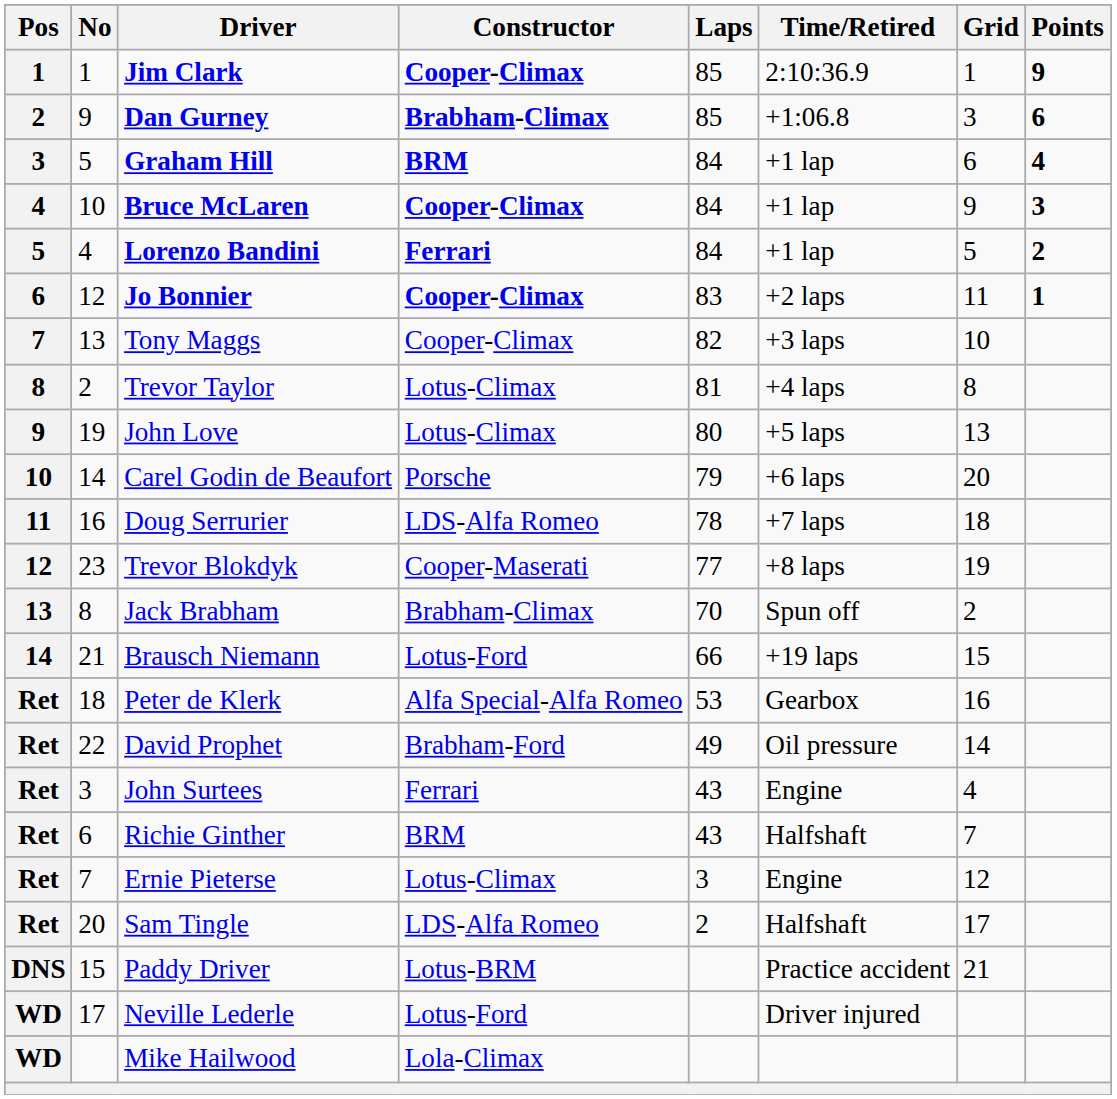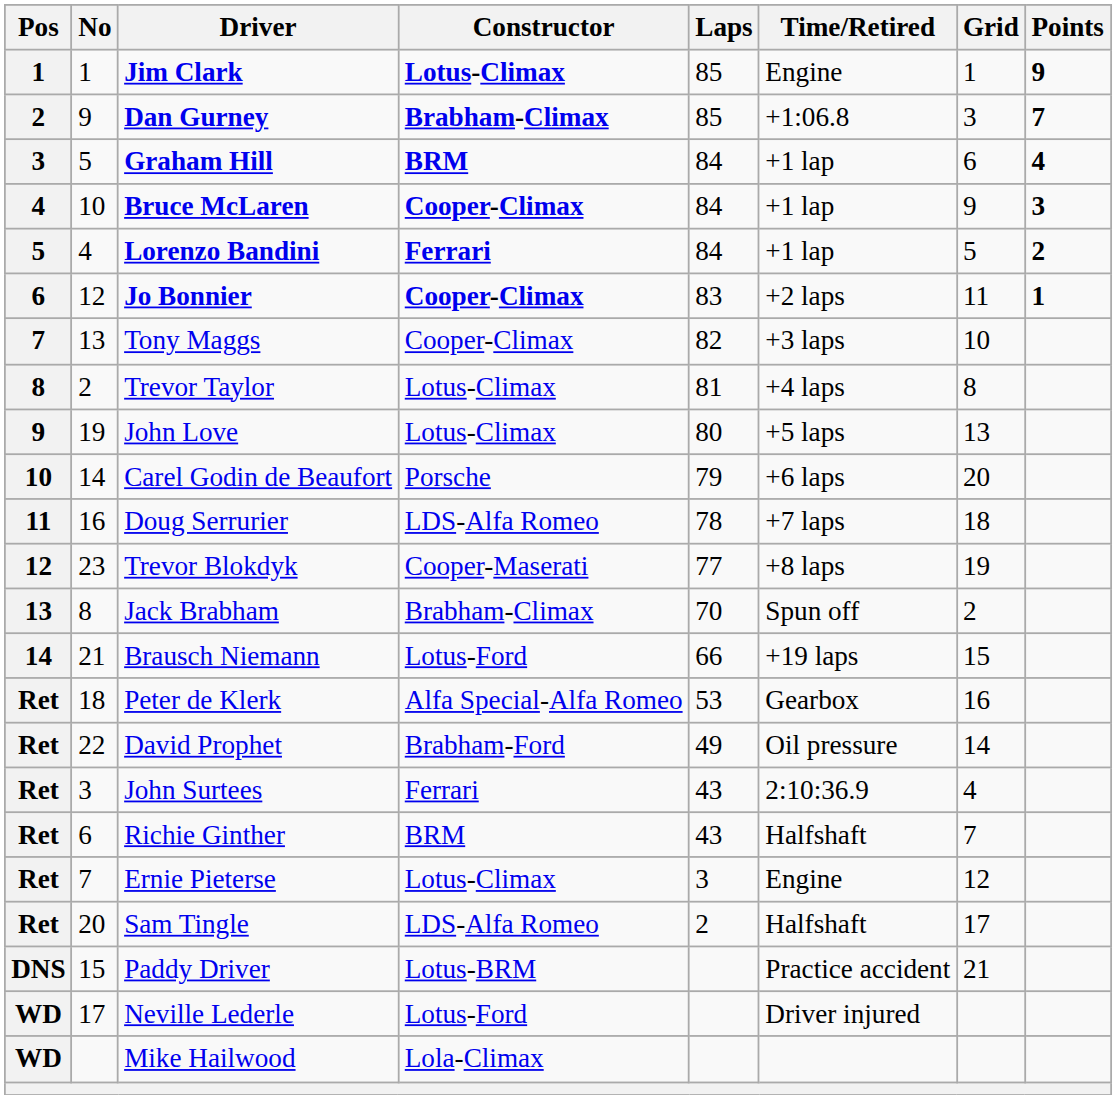Jim Clark | Constructor: Cooper-Climax -> Lotus-Climax
Jim Clark | Time/Retired: 2:10:36.9 -> Engine
Dan Gurney | Points: 6 -> 7
John Surtees | Time/Retired: Engine -> 2:10:36.9
